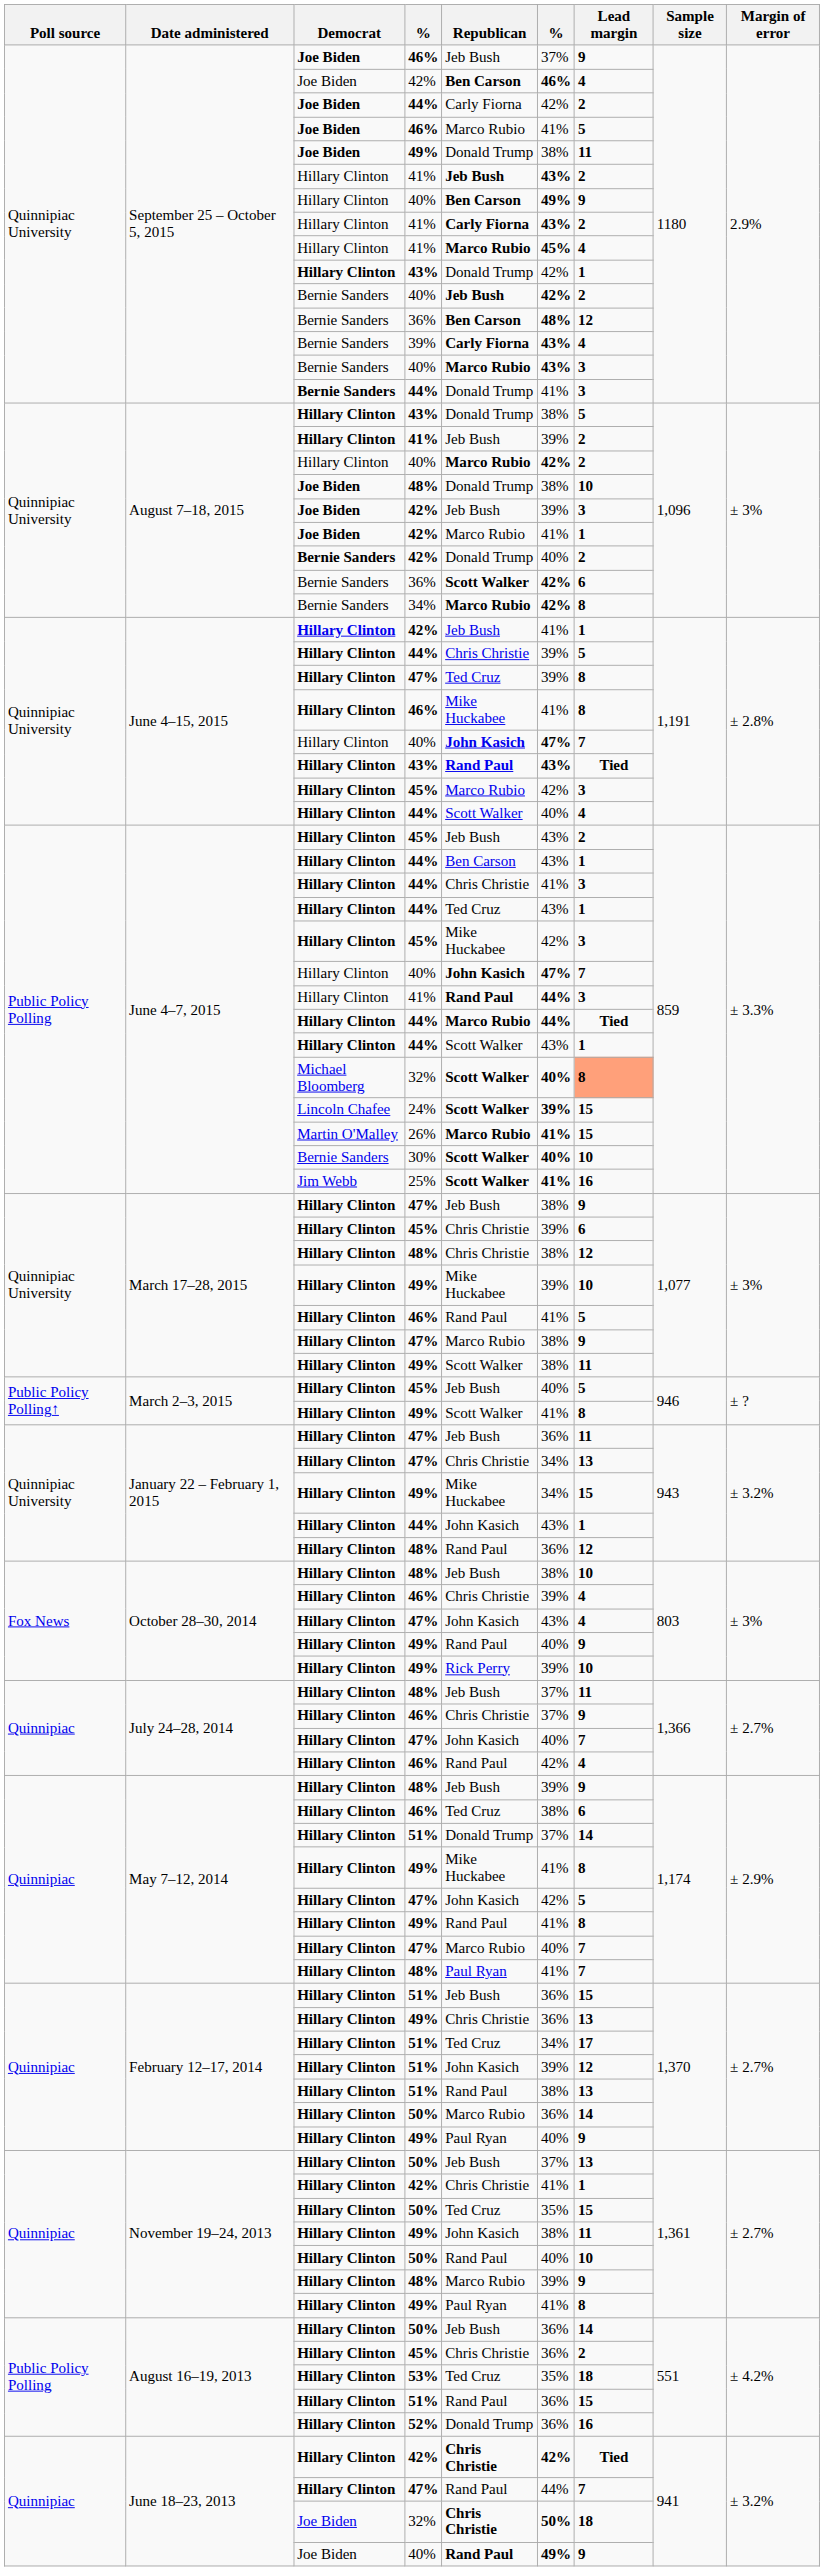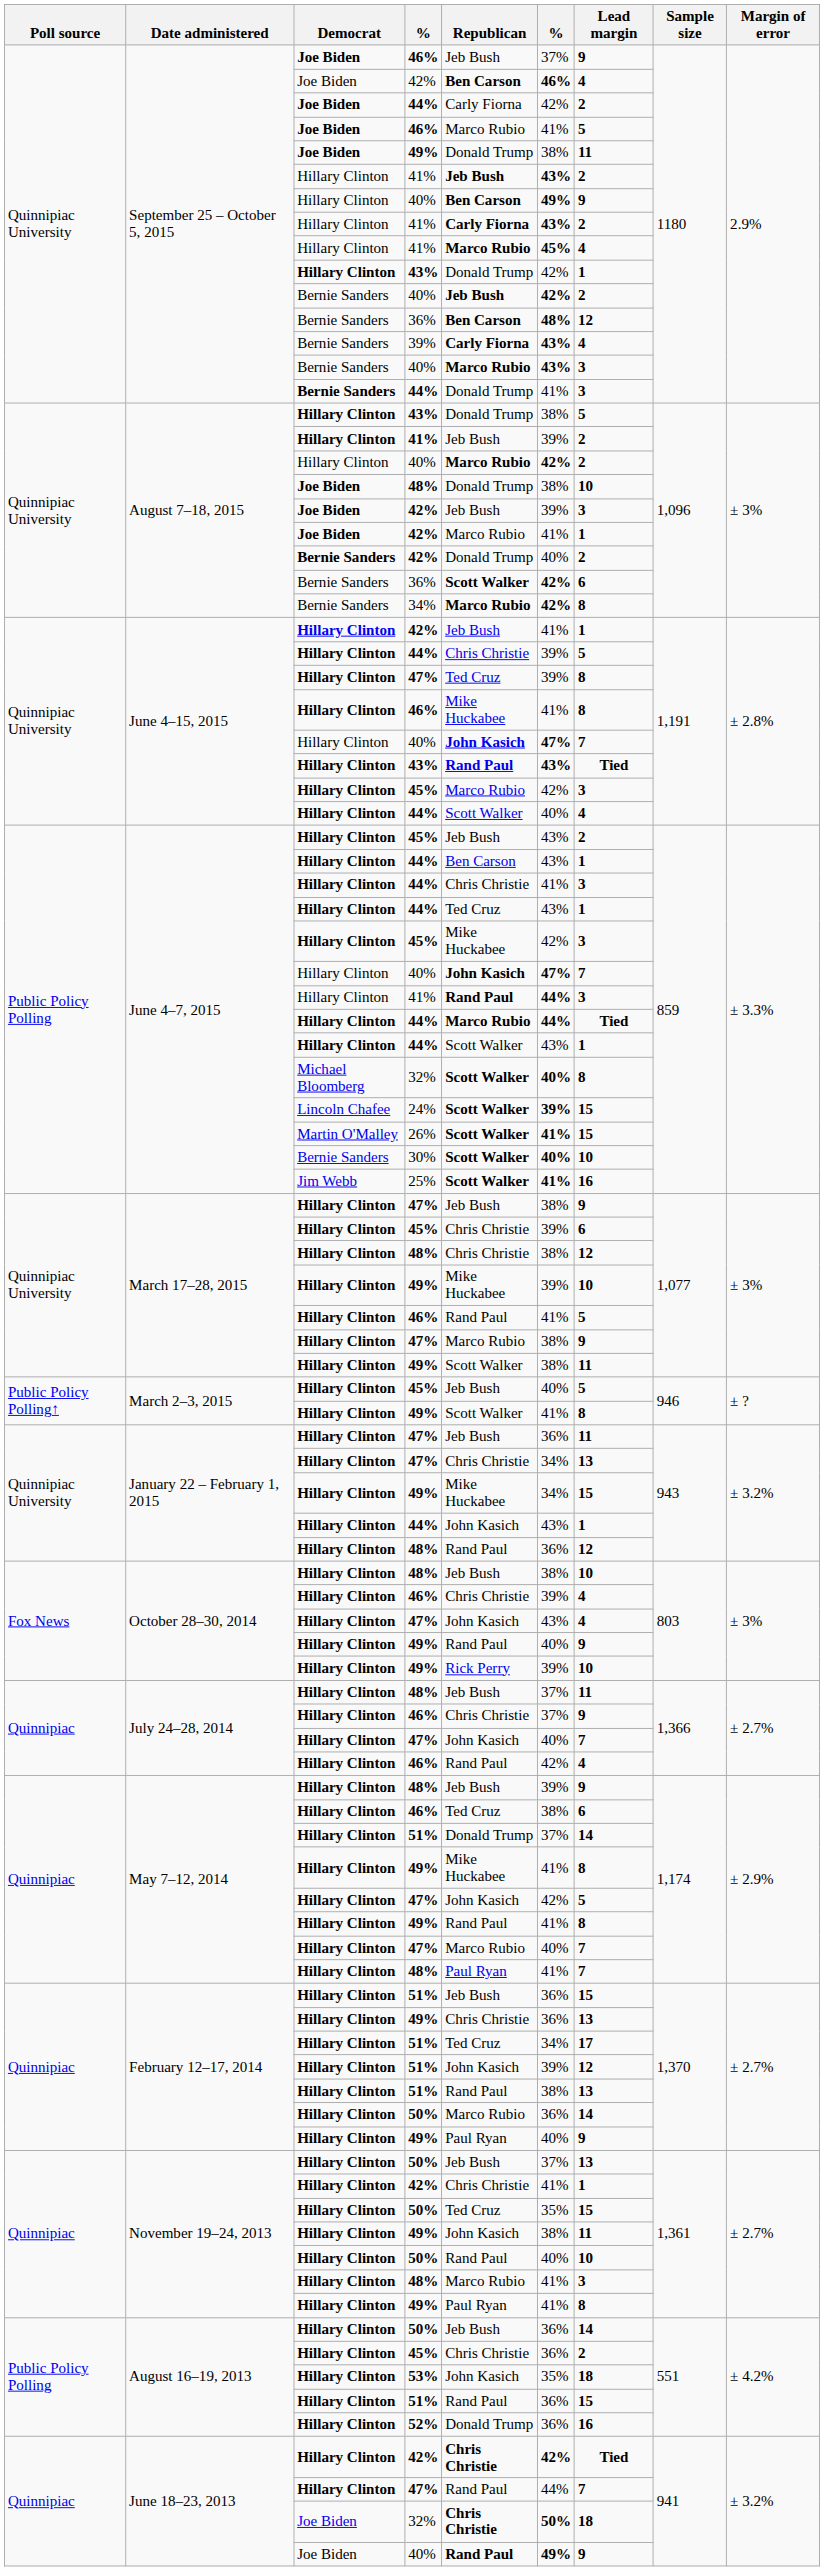June 4–7, 2015 / 32% | Lead margin: lightsalmon background -> no background
26% | Republican: Marco Rubio -> Scott Walker
November 19–24, 2013 / 48% | column 6: 39% -> 41%
November 19–24, 2013 / 48% | Lead margin: 9 -> 3
53% | Republican: Ted Cruz -> John Kasich
